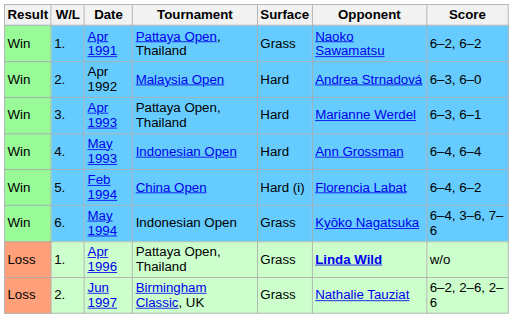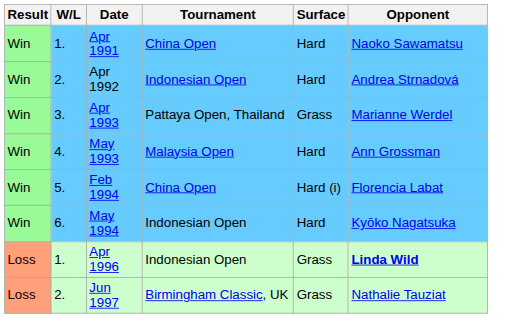- column: Score | 6–2, 6–2 | 6–3, 6–0 | 6–3, 6–1 | 6–4, 6–4 | 6–4, 6–2 | 6–4, 3–6, 7–6 | w/o | 6–2, 2–6, 2–6
Apr 1991 | Tournament: Pattaya Open, Thailand -> China Open
Apr 1991 | Surface: Grass -> Hard
Apr 1992 | Tournament: Malaysia Open -> Indonesian Open
Apr 1993 | Surface: Hard -> Grass
May 1993 | Tournament: Indonesian Open -> Malaysia Open
May 1994 | Surface: Grass -> Hard
Apr 1996 | Tournament: Pattaya Open, Thailand -> Indonesian Open
